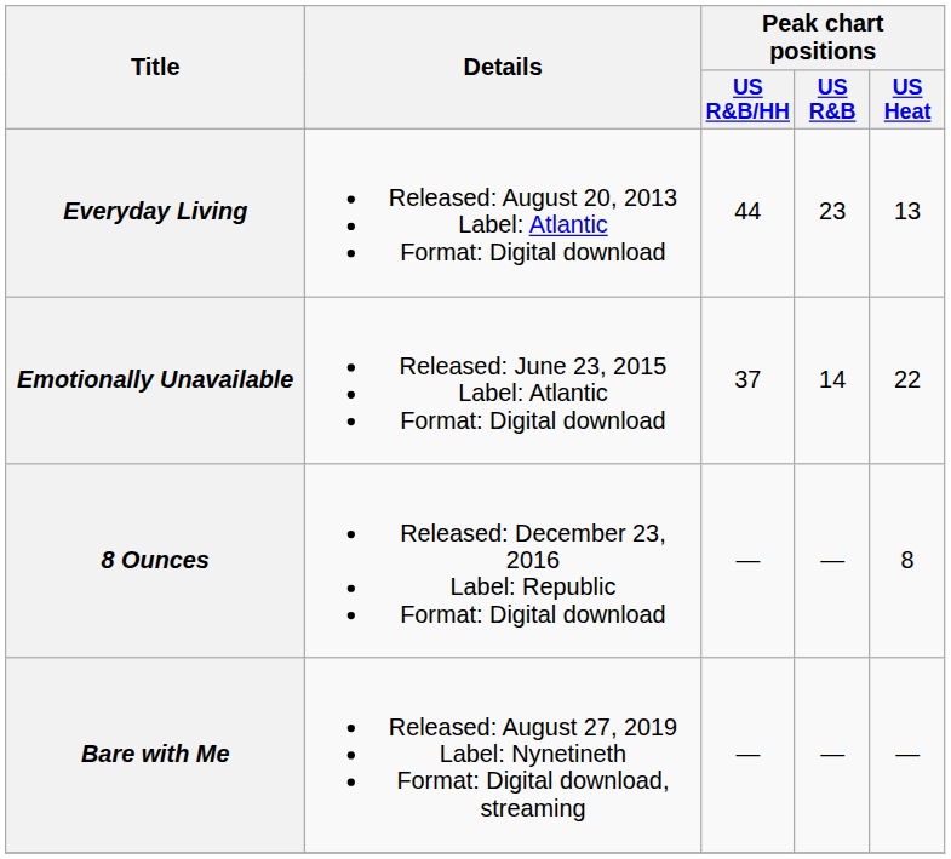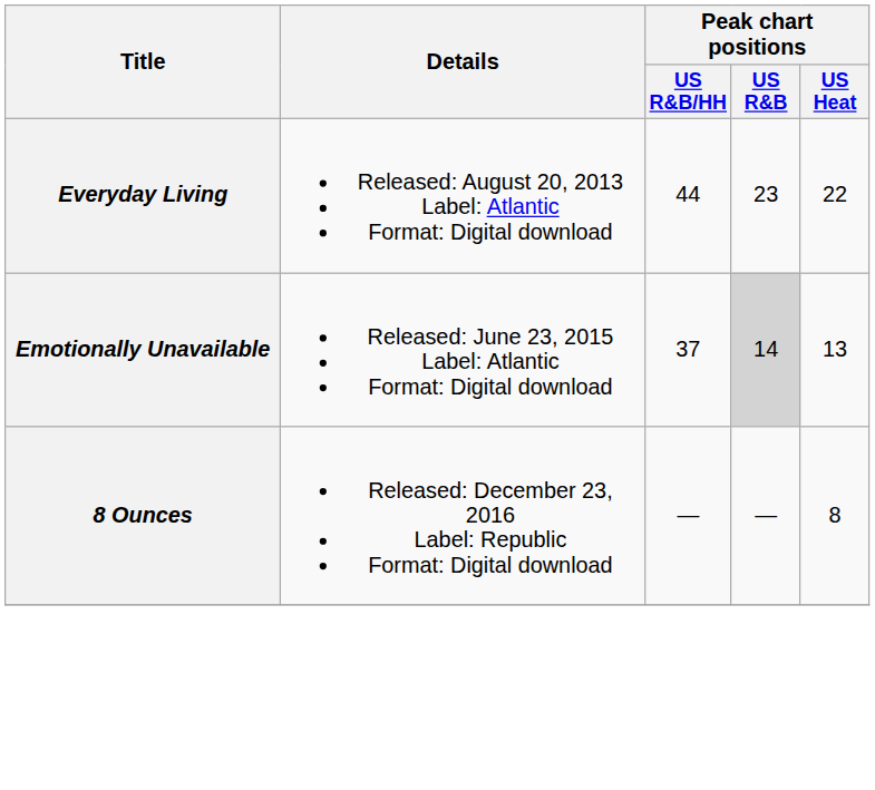Everyday Living | Peak chart positions / US Heat: 13 -> 22
Emotionally Unavailable | Peak chart positions / US R&B: no background -> lightgrey background
Emotionally Unavailable | Peak chart positions / US Heat: 22 -> 13
- row: Bare with Me | Released: August 27, 2019 Label: Nynetineth Format: Digital download, streaming | — | — | —
